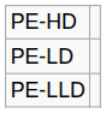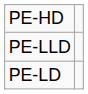rows swapped: PE-LLD <-> PE-LD
